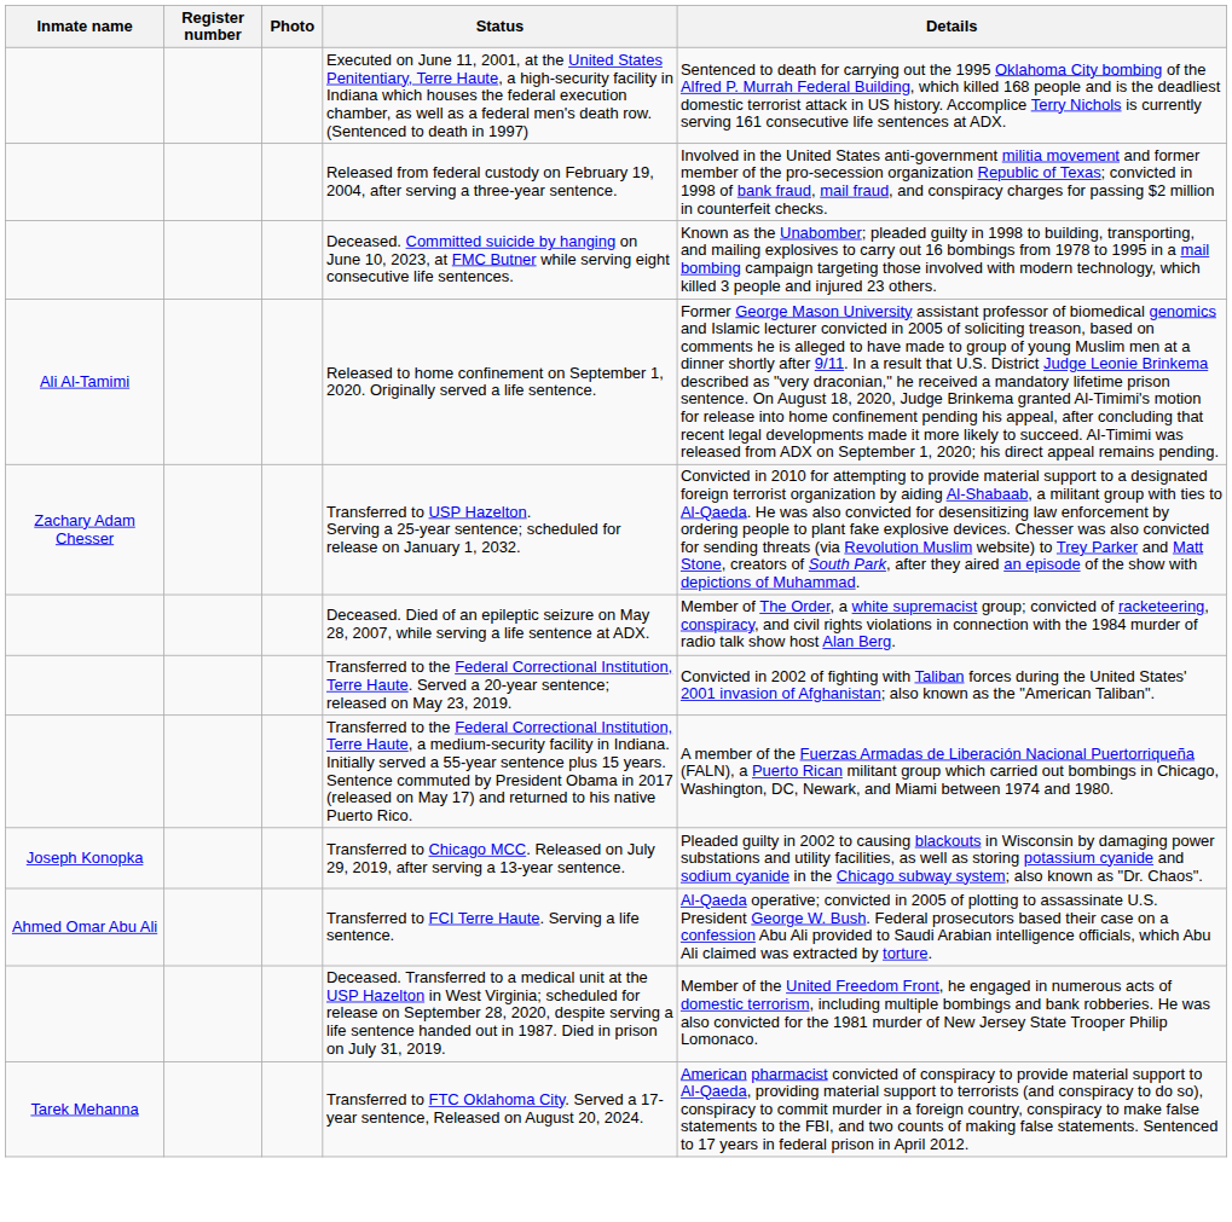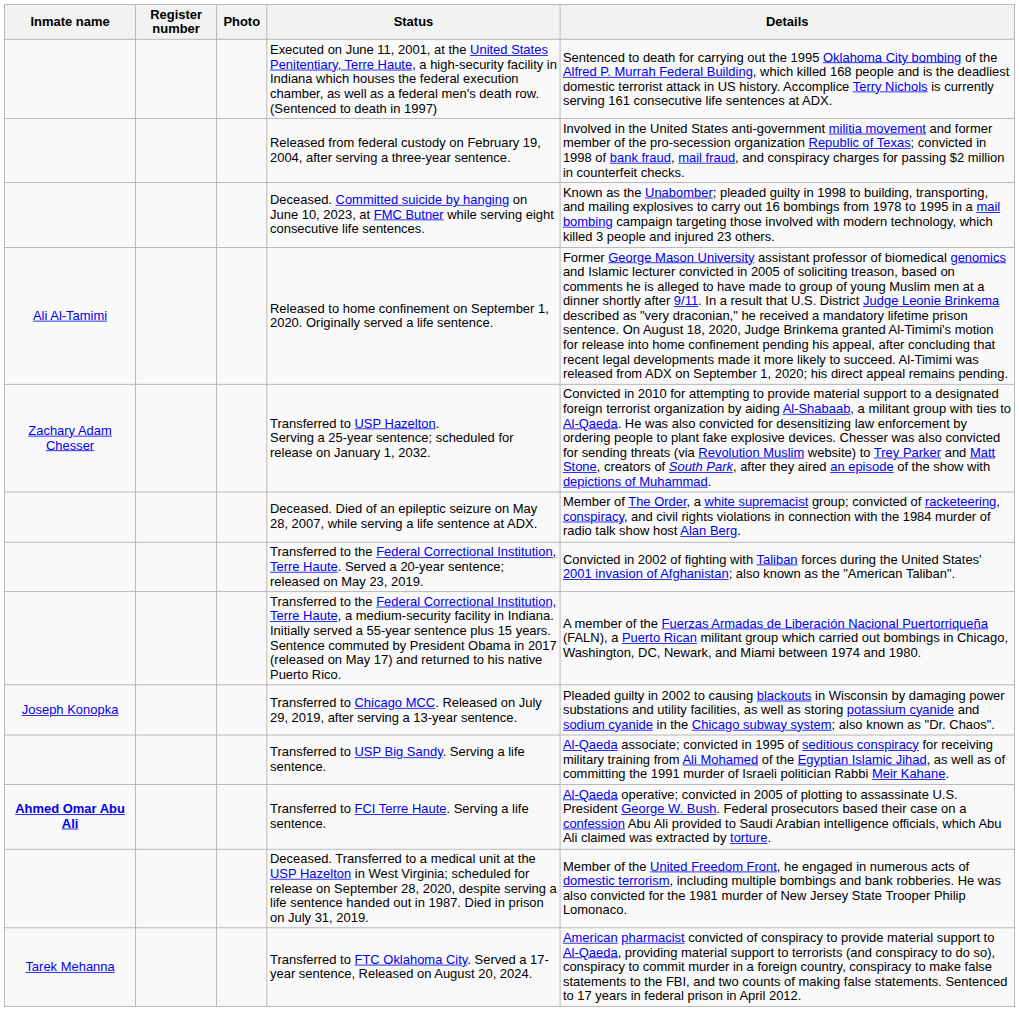+ row: Transferred to USP Big Sandy. Serving a life sentence. | Al-Qaeda associate; convicted in 1995 of seditious conspiracy for receiving military training from Ali Mohamed of the Egyptian Islamic Jihad, as well as of committing the 1991 murder of Israeli politician Rabbi Meir Kahane.
Transferred to FCI Terre Haute. Serving a life sentence. | Inmate name: normal -> bold
